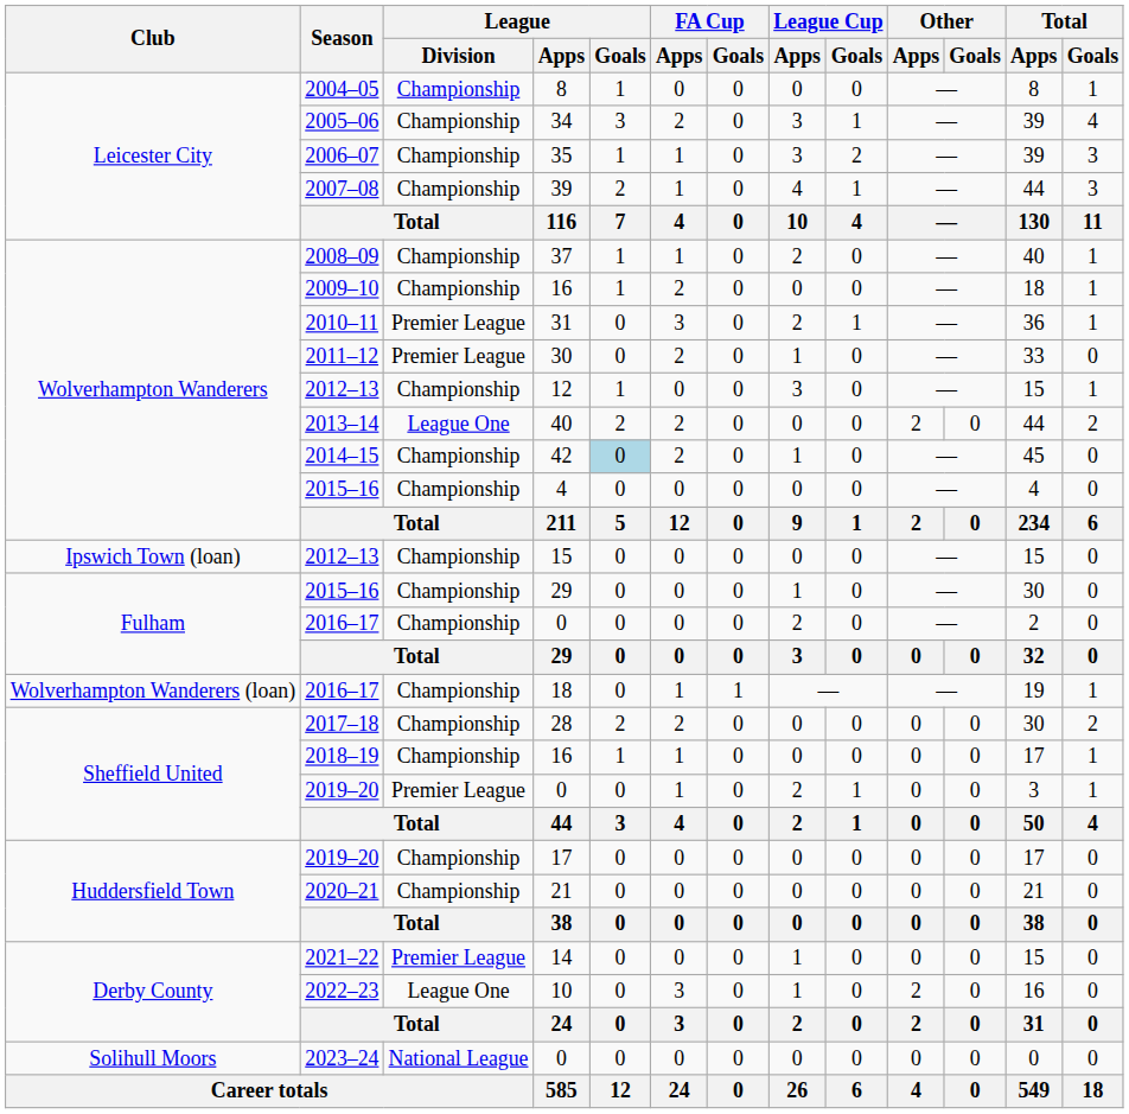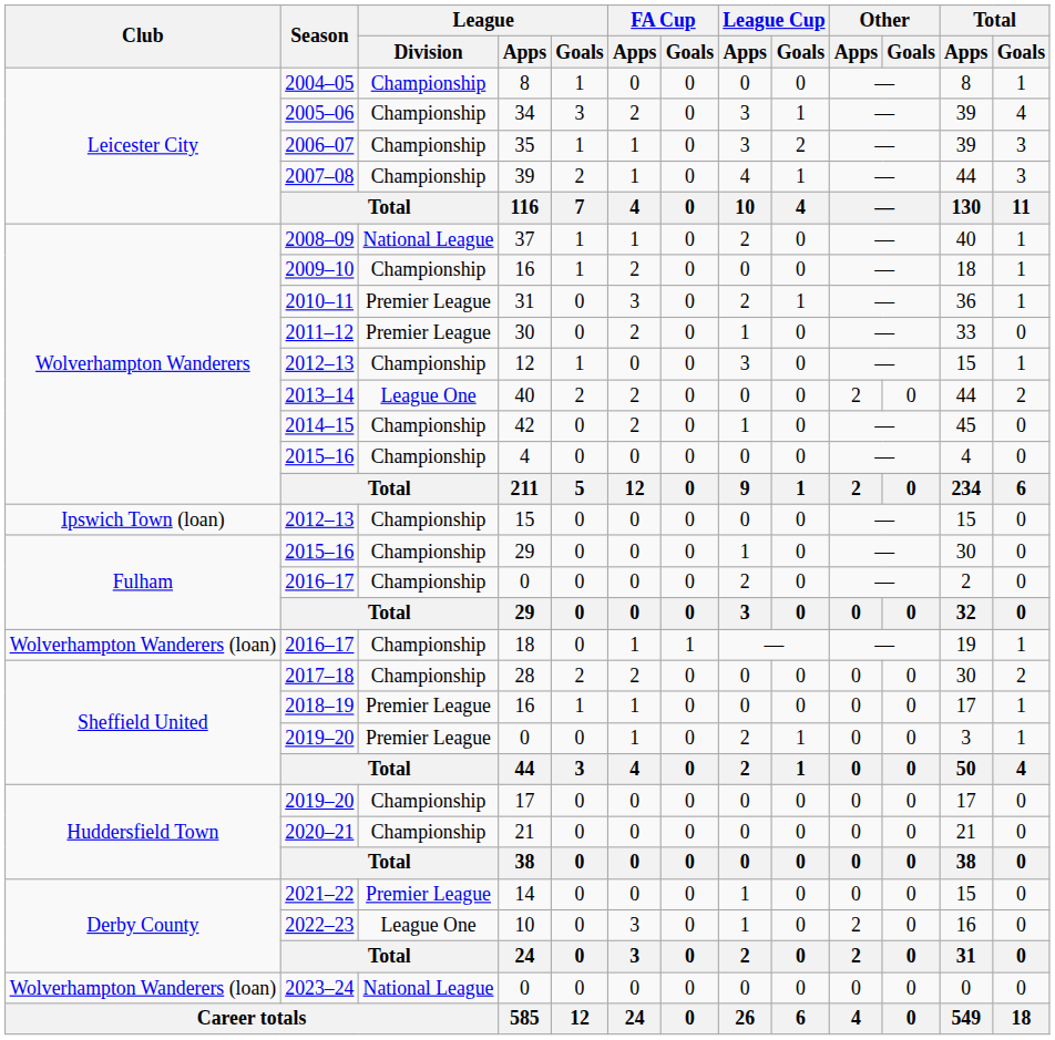37 | League / Division: Championship -> National League
42 | League / Goals: lightblue background -> no background
2018–19 / 16 | League / Division: Championship -> Premier League
2023–24 / 0 | Club: Solihull Moors -> Wolverhampton Wanderers (loan)
